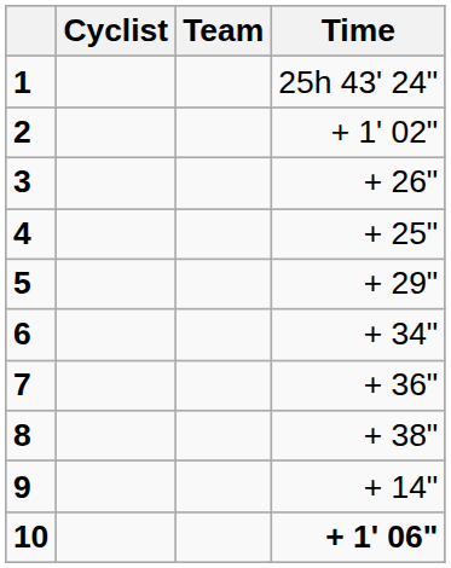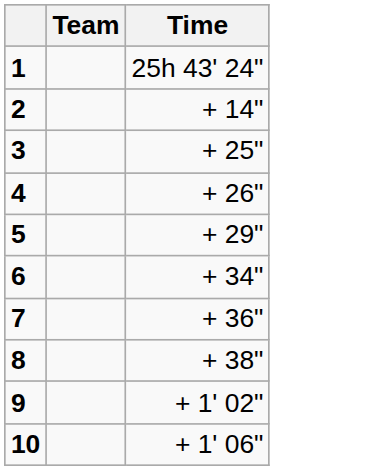- column: Cyclist
2 | Time: + 1' 02" -> + 14"
3 | Time: + 26" -> + 25"
4 | Time: + 25" -> + 26"
9 | Time: + 14" -> + 1' 02"
10 | Time: bold -> normal
